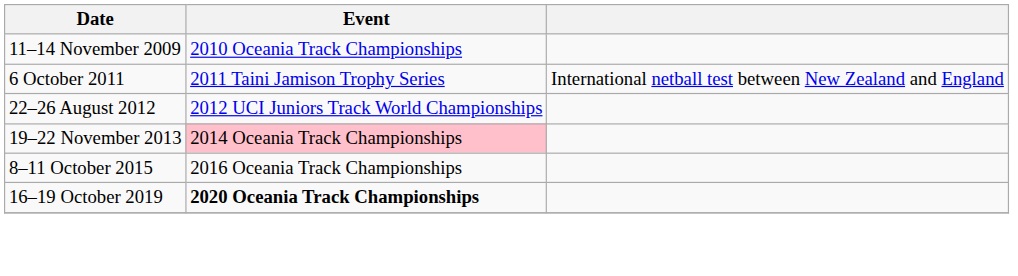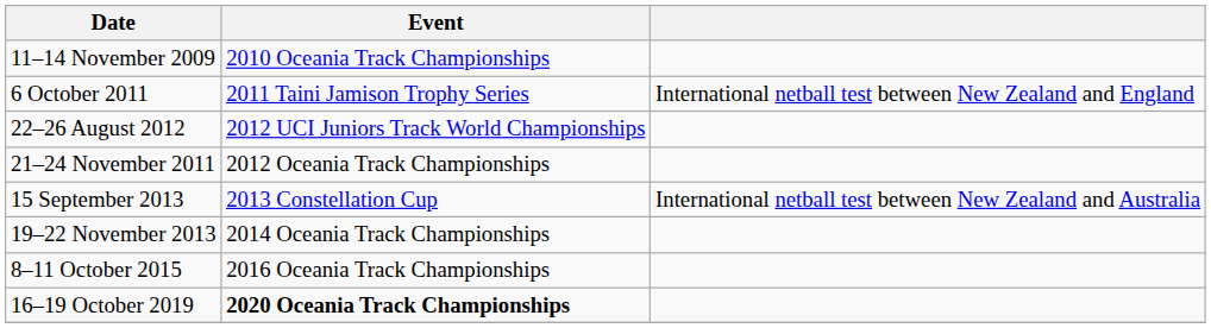+ row: 21–24 November 2011 | 2012 Oceania Track Championships
+ row: 15 September 2013 | 2013 Constellation Cup | International netball test between New Zealand and Australia
19–22 November 2013 | Event: pink background -> no background
